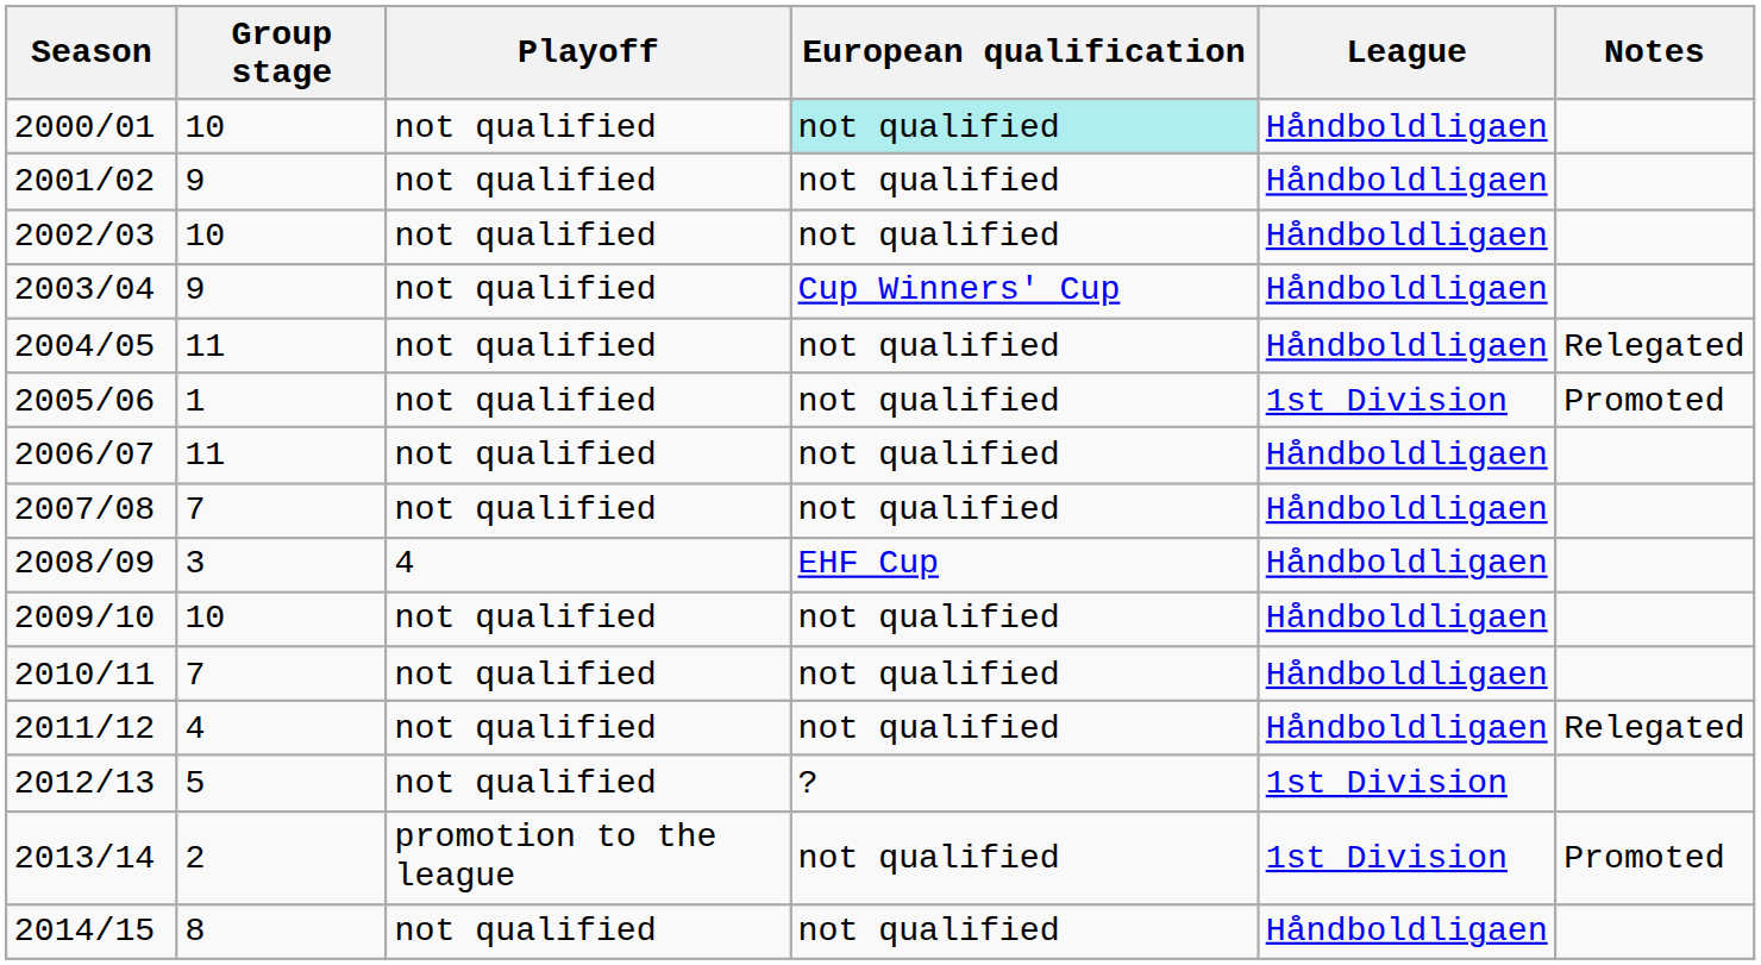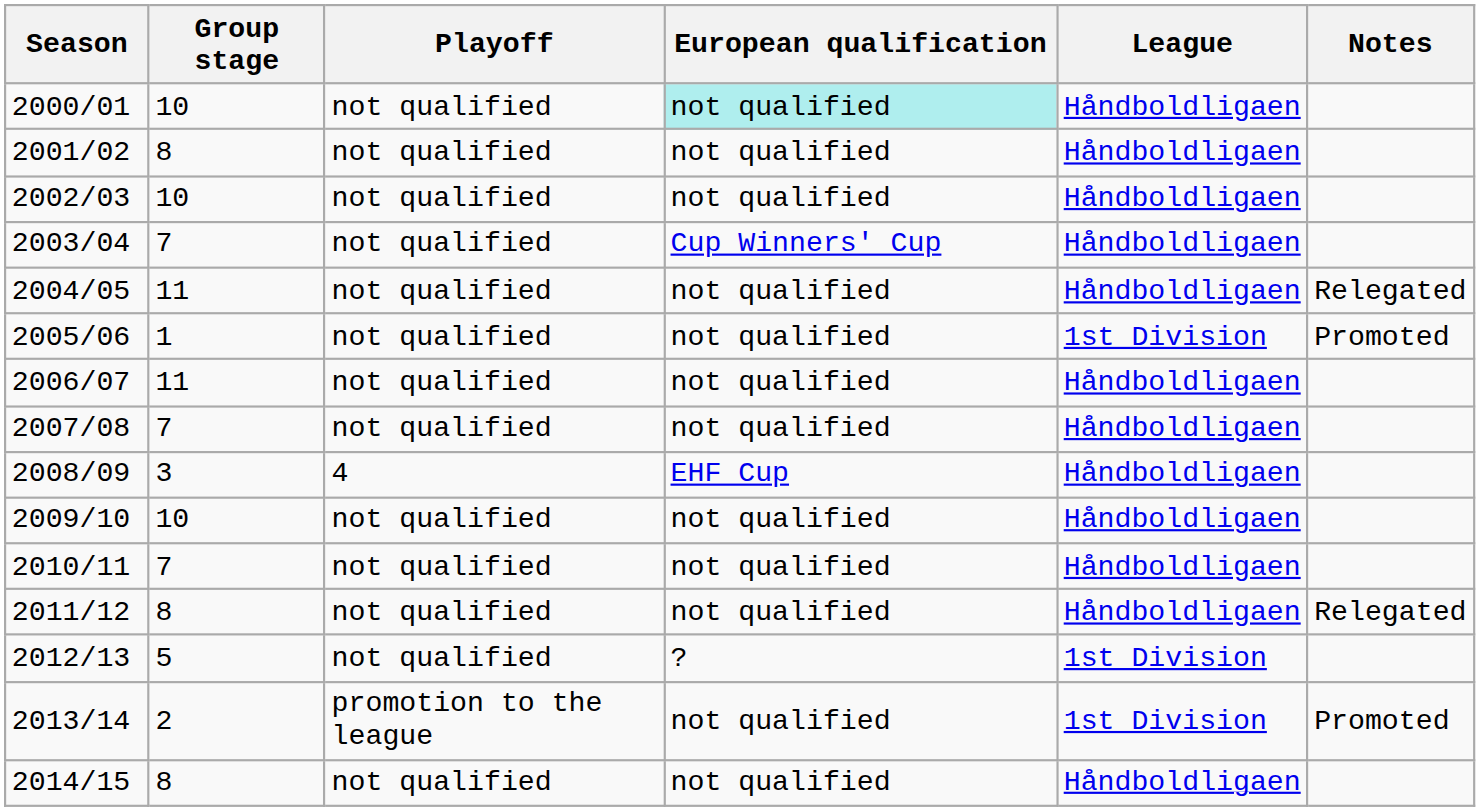2001/02 | Group stage: 9 -> 8
2003/04 | Group stage: 9 -> 7
2011/12 | Group stage: 4 -> 8
